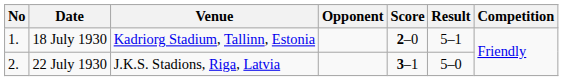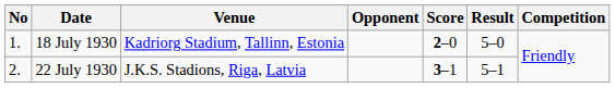18 July 1930 | Result: 5–1 -> 5–0
22 July 1930 | Result: 5–0 -> 5–1
